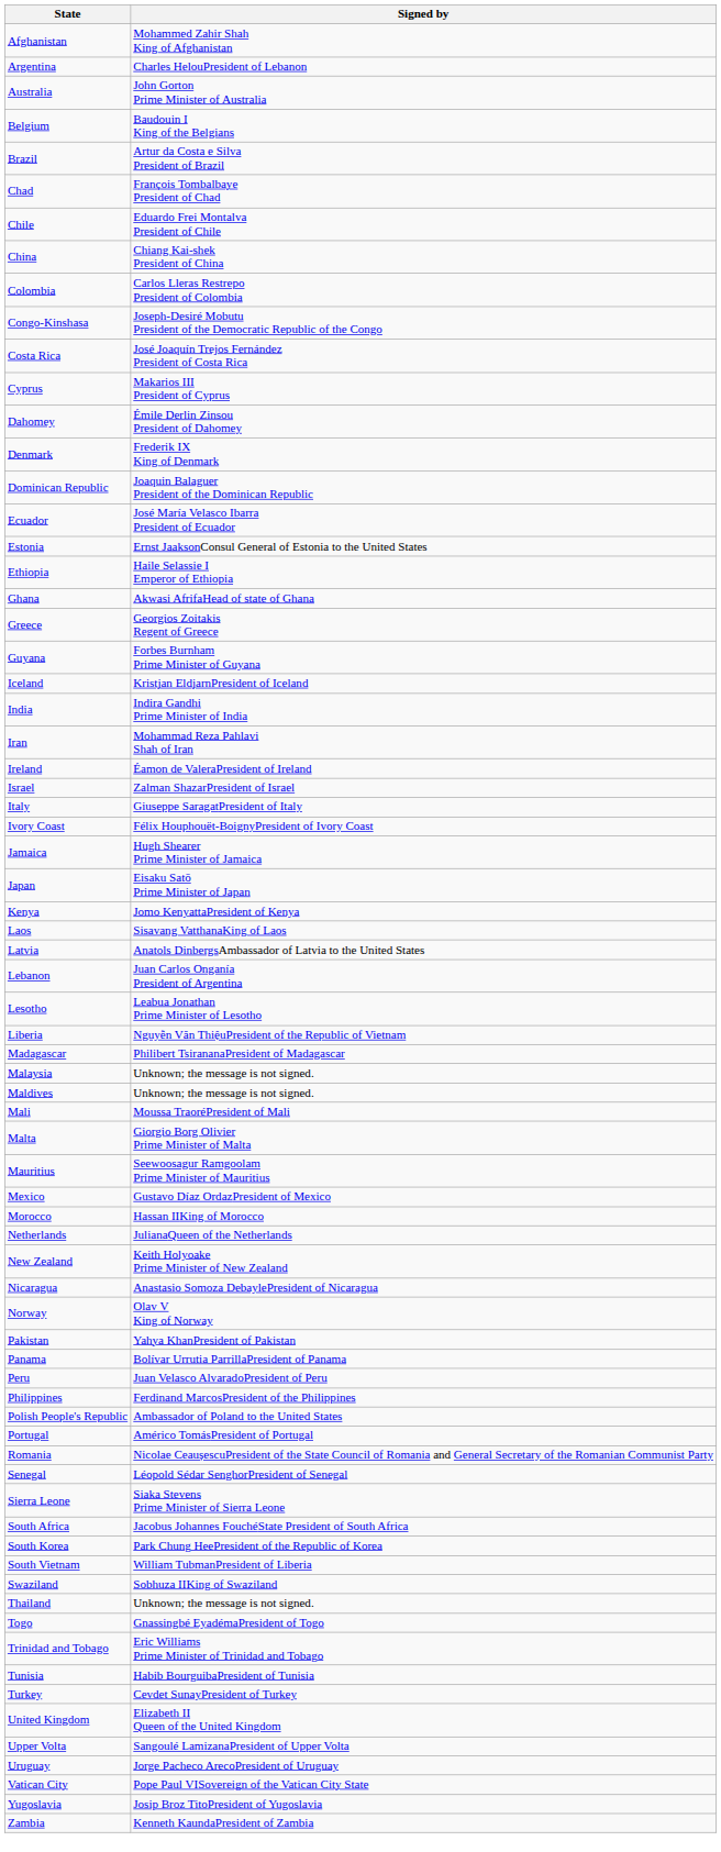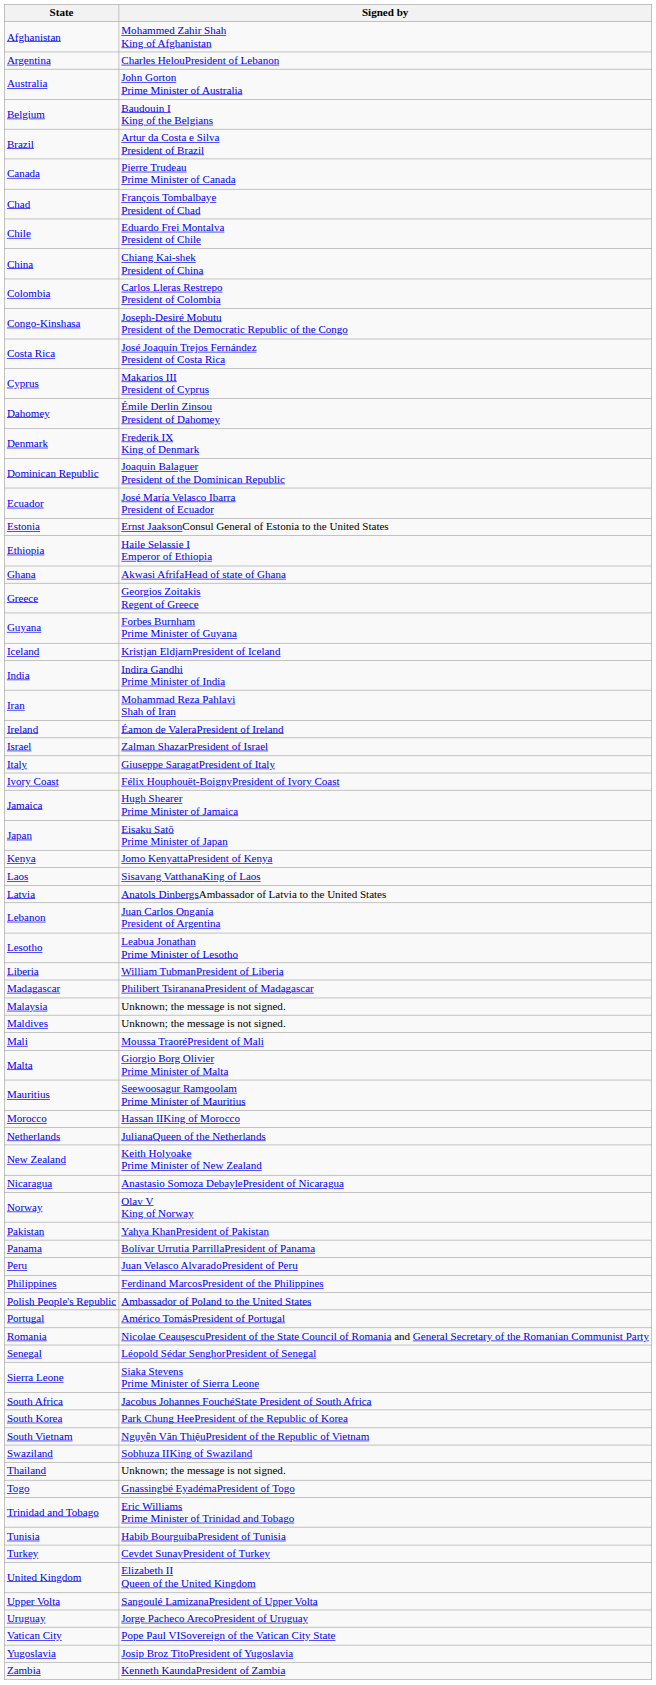+ row: Canada | Pierre Trudeau Prime Minister of Canada
Liberia | Signed by: Nguyễn Văn ThiệuPresident of the Republic of Vietnam -> William TubmanPresident of Liberia
- row: Mexico | Gustavo Díaz OrdazPresident of Mexico
South Vietnam | Signed by: William TubmanPresident of Liberia -> Nguyễn Văn ThiệuPresident of the Republic of Vietnam
